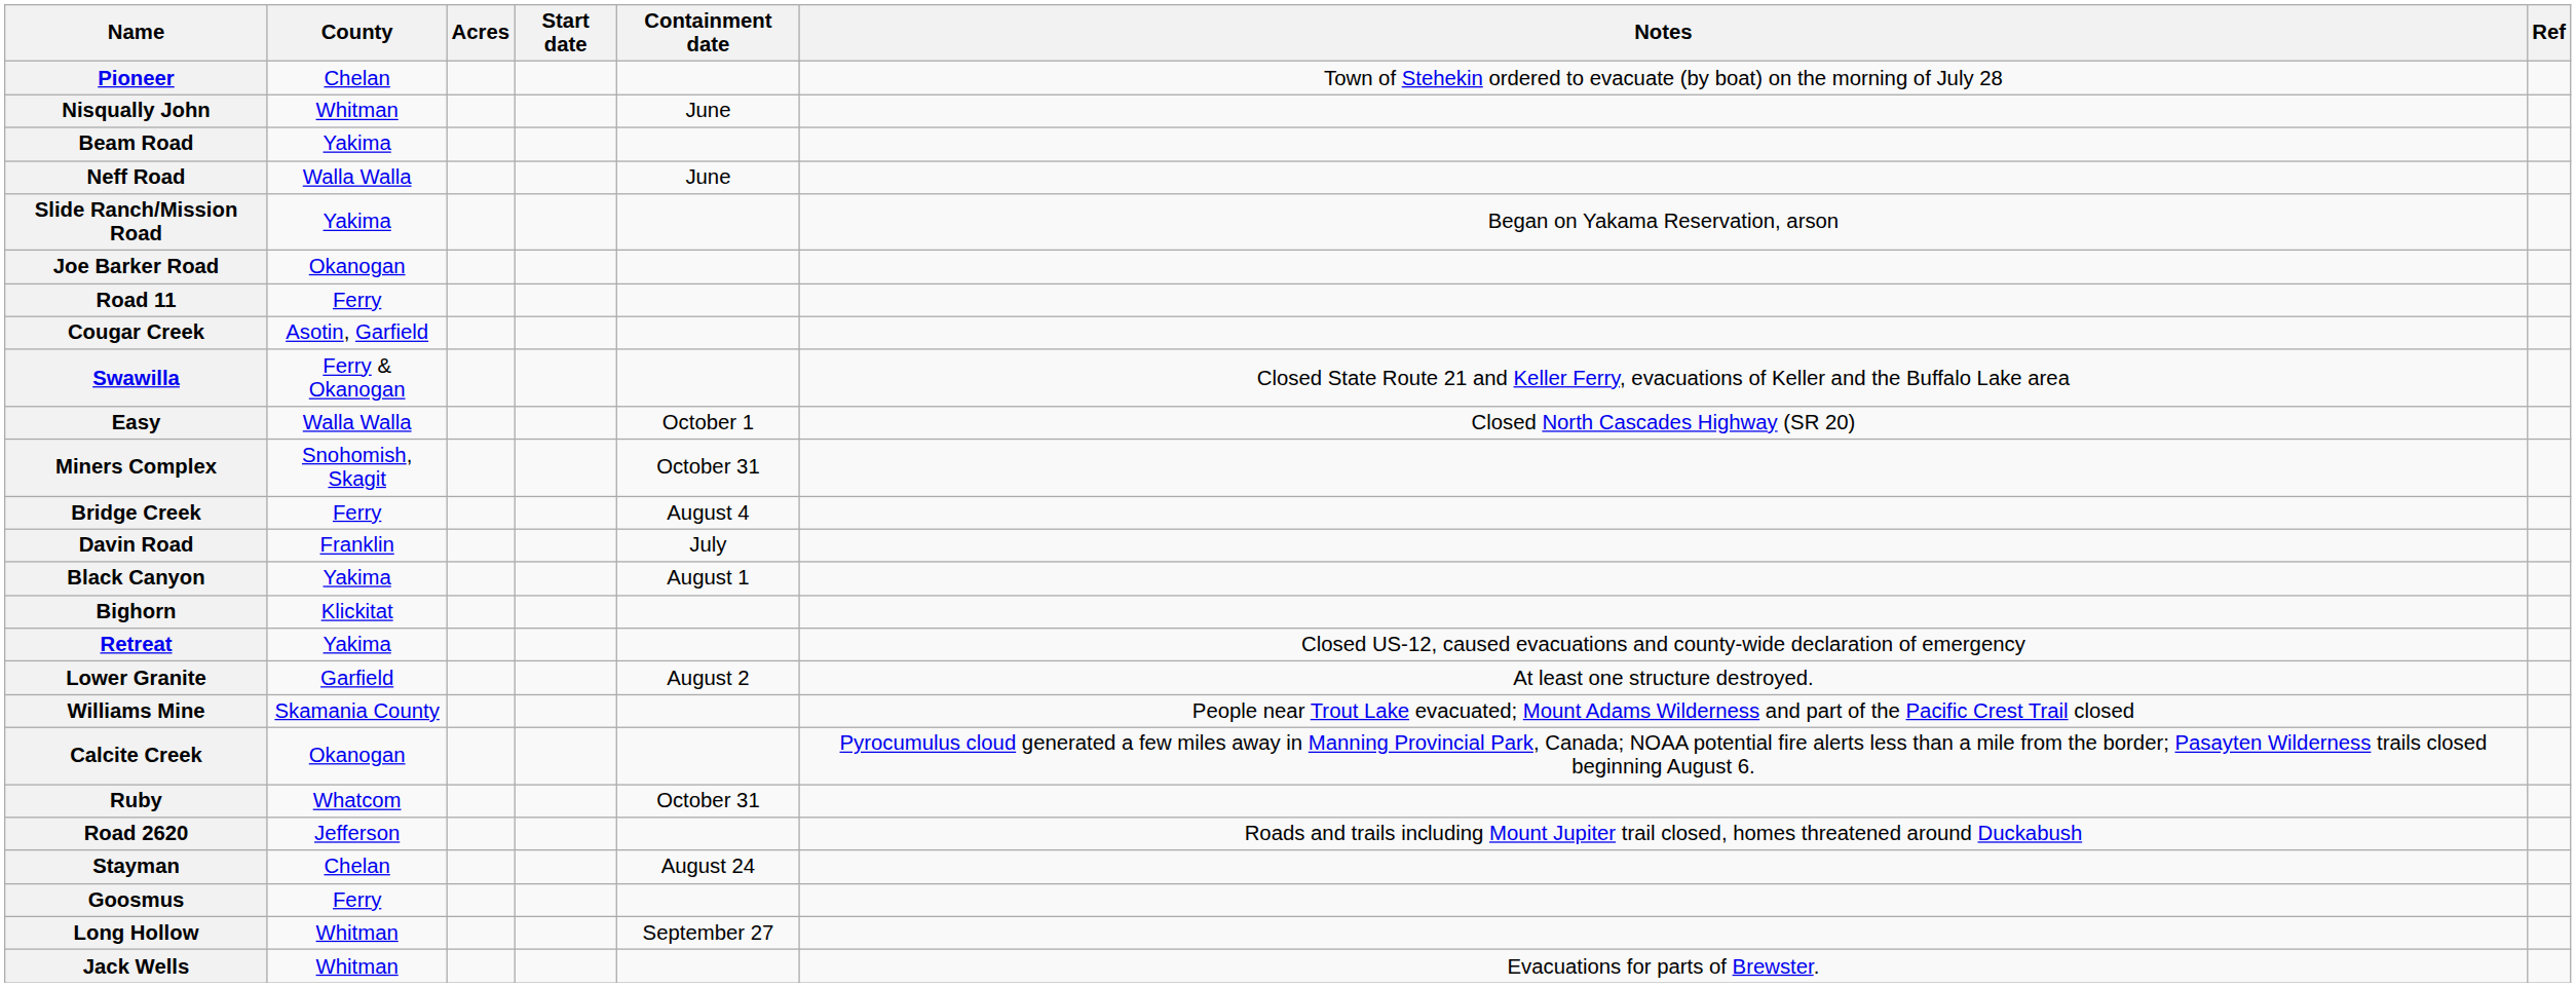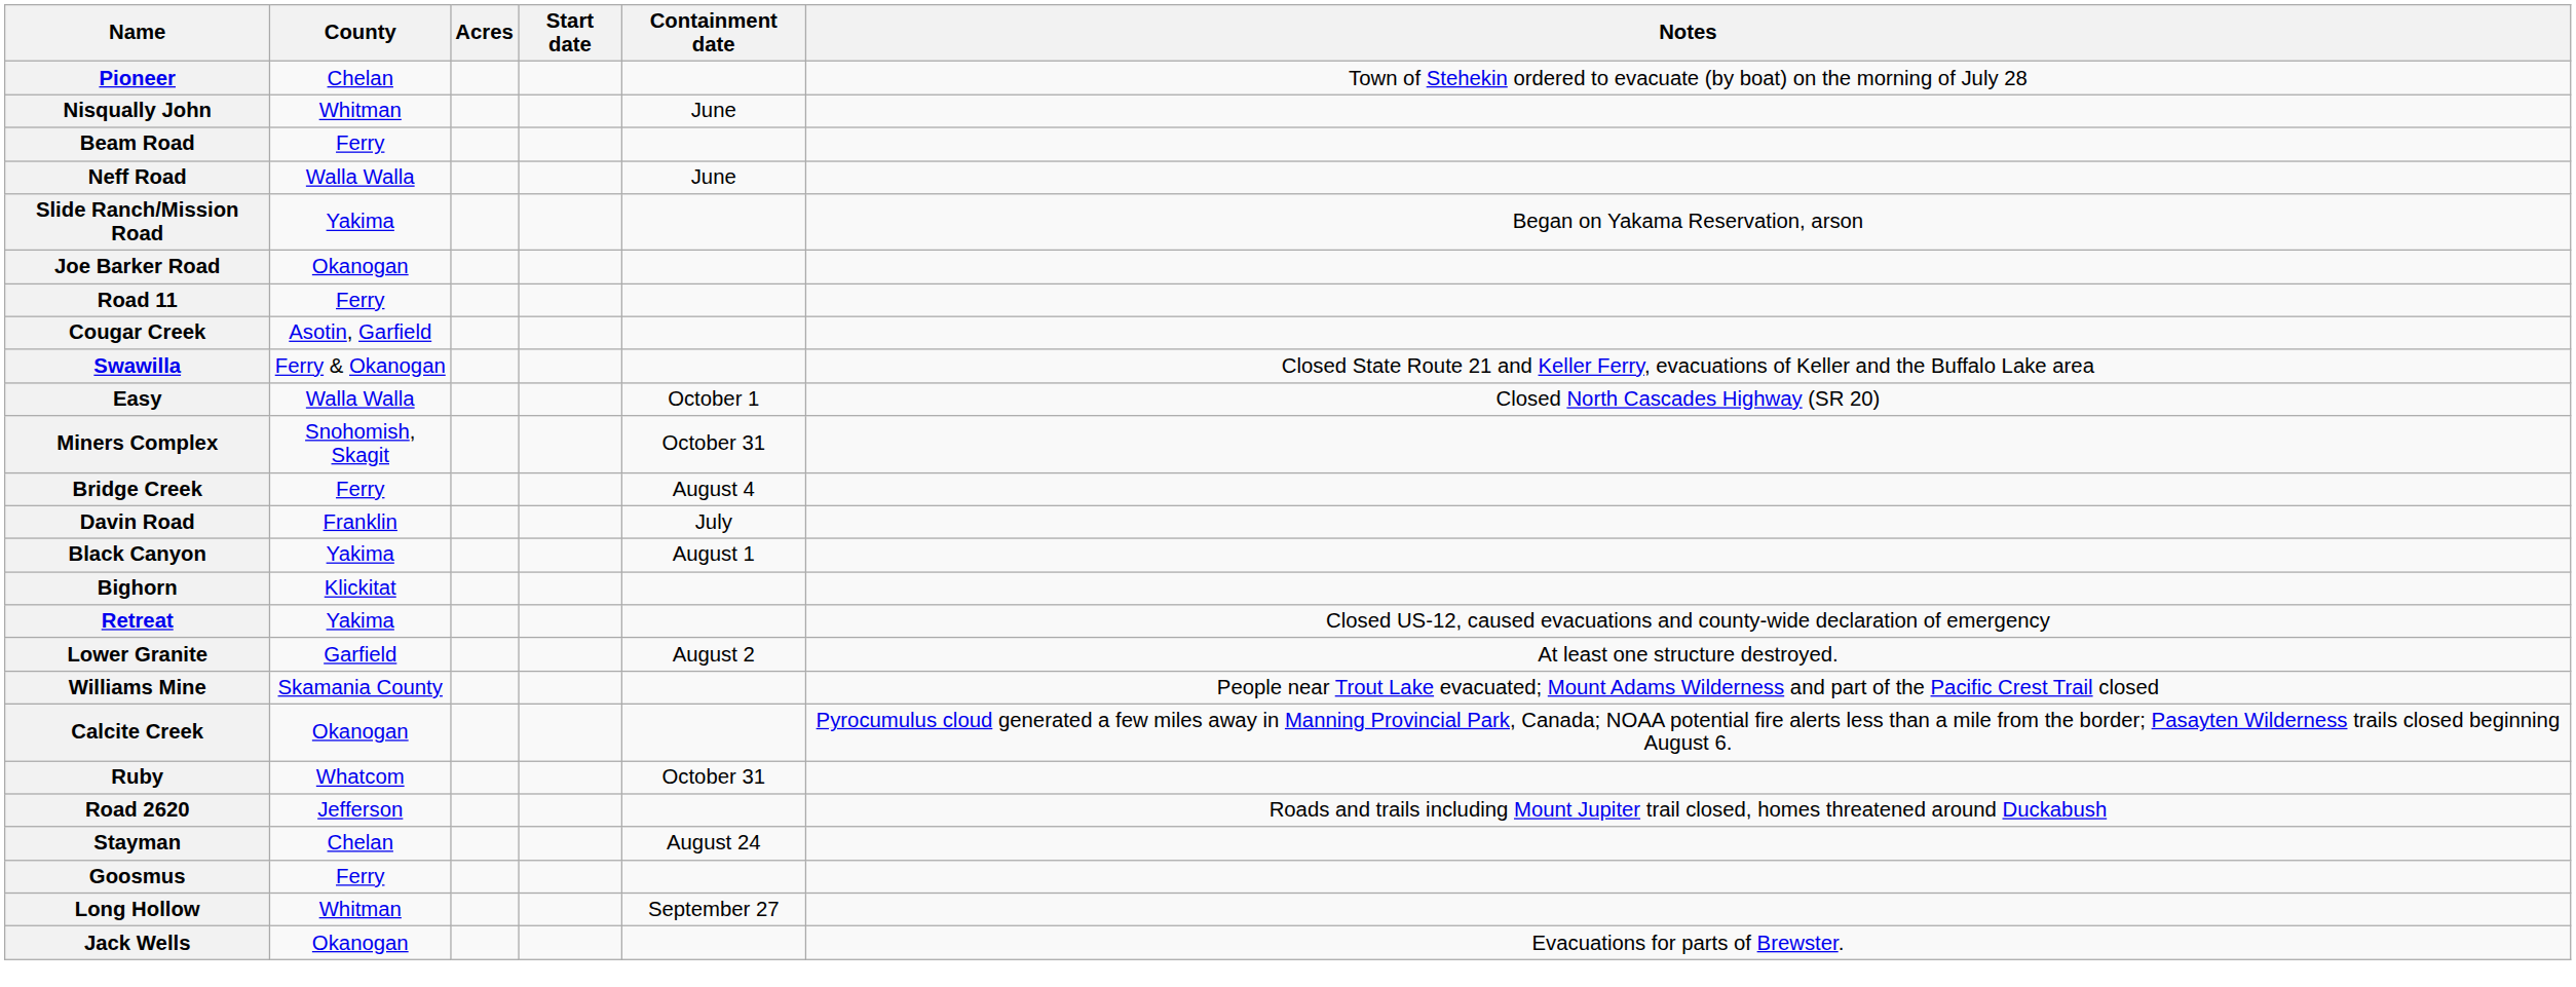- column: Ref
Beam Road | County: Yakima -> Ferry
Jack Wells | County: Whitman -> Okanogan
